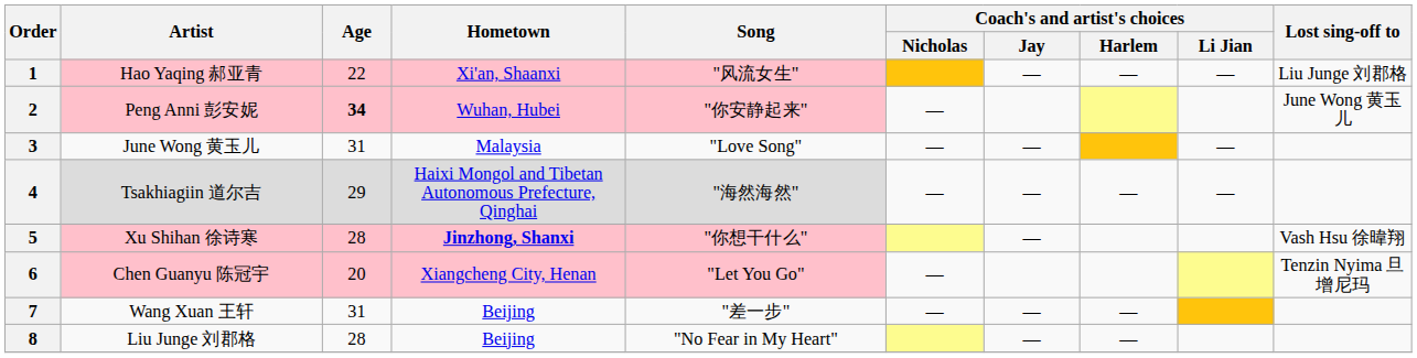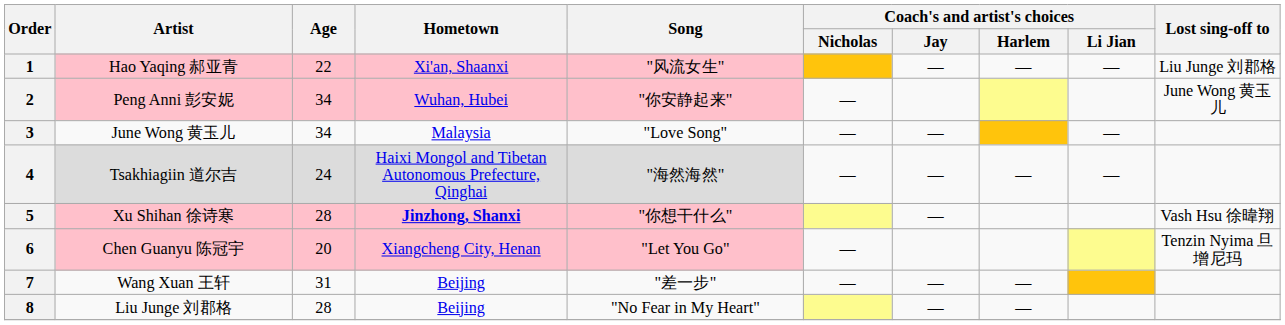2 | Age: bold -> normal
3 | Age: 31 -> 34
4 | Age: 29 -> 24
